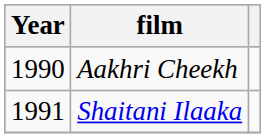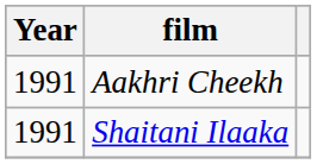Aakhri Cheekh | Year: 1990 -> 1991
